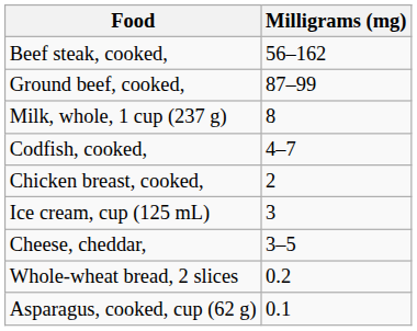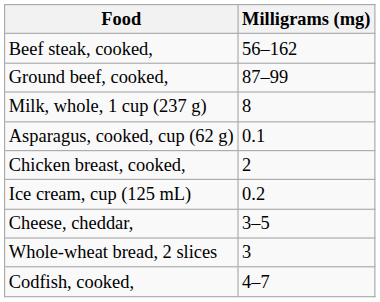rows swapped: Codfish, cooked, <-> Asparagus, cooked, cup (62 g)
Ice cream, cup (125 mL) | Milligrams (mg): 3 -> 0.2
Whole-wheat bread, 2 slices | Milligrams (mg): 0.2 -> 3
